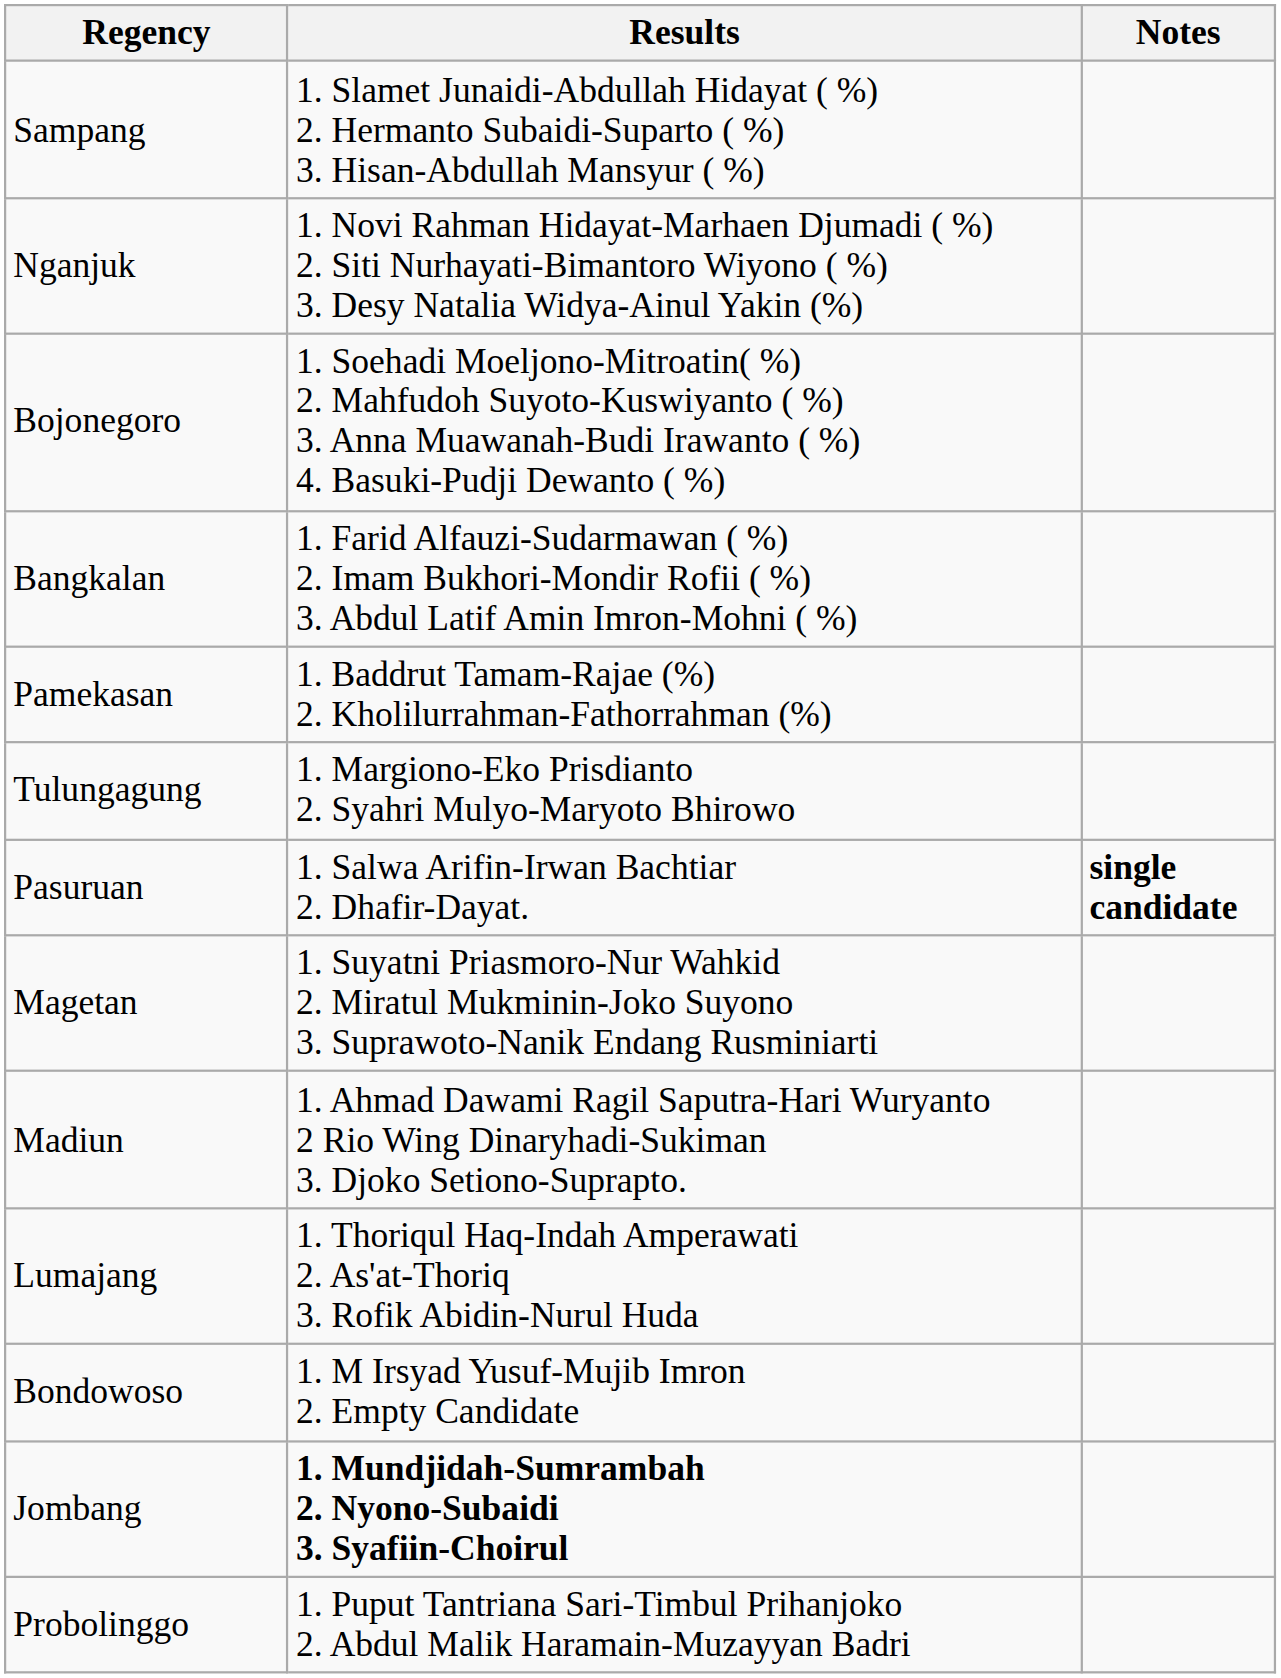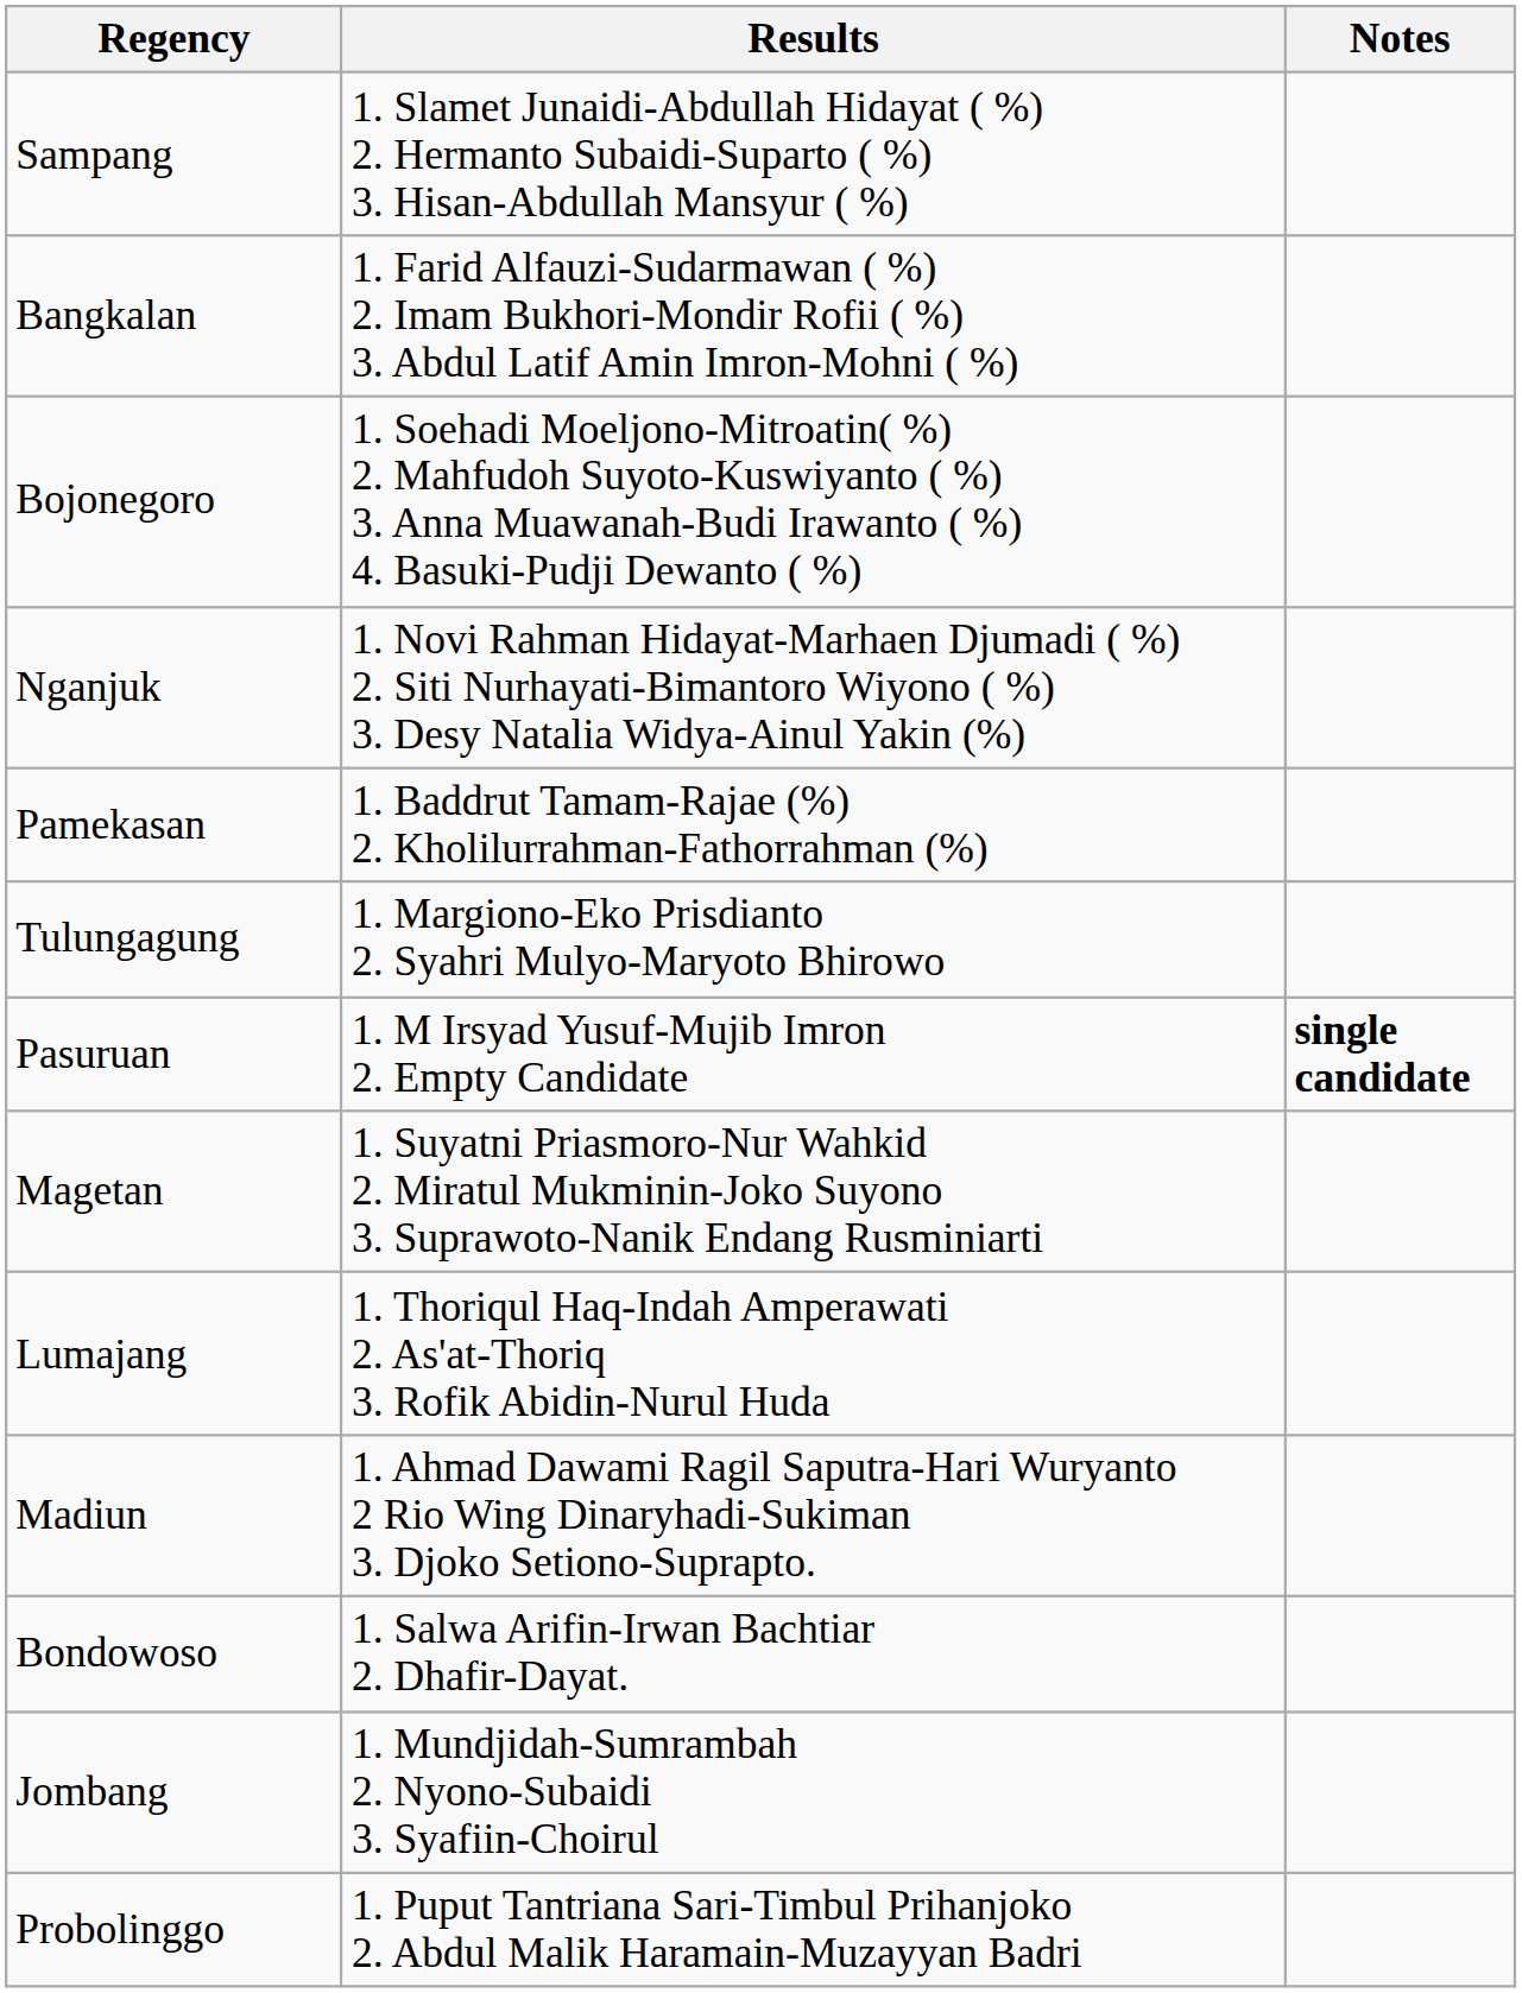rows swapped: Bangkalan <-> Nganjuk
Pasuruan | Results: 1. Salwa Arifin-Irwan Bachtiar 2. Dhafir-Dayat. -> 1. M Irsyad Yusuf-Mujib Imron 2. Empty Candidate
rows swapped: Madiun <-> Lumajang
Bondowoso | Results: 1. M Irsyad Yusuf-Mujib Imron 2. Empty Candidate -> 1. Salwa Arifin-Irwan Bachtiar 2. Dhafir-Dayat.
Jombang | Results: bold -> normal
